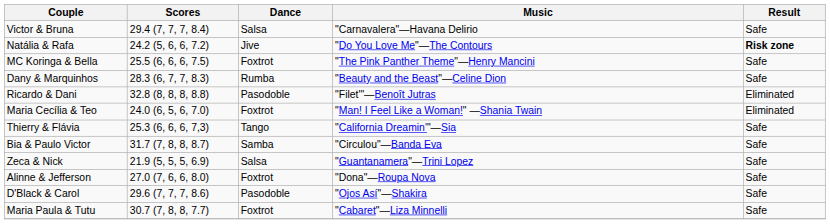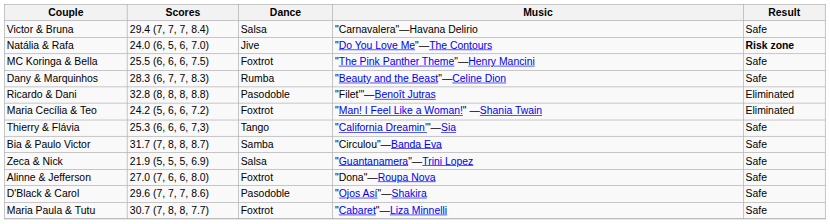Natália & Rafa | Scores: 24.2 (5, 6, 6, 7.2) -> 24.0 (6, 5, 6, 7.0)
Maria Cecília & Teo | Scores: 24.0 (6, 5, 6, 7.0) -> 24.2 (5, 6, 6, 7.2)
